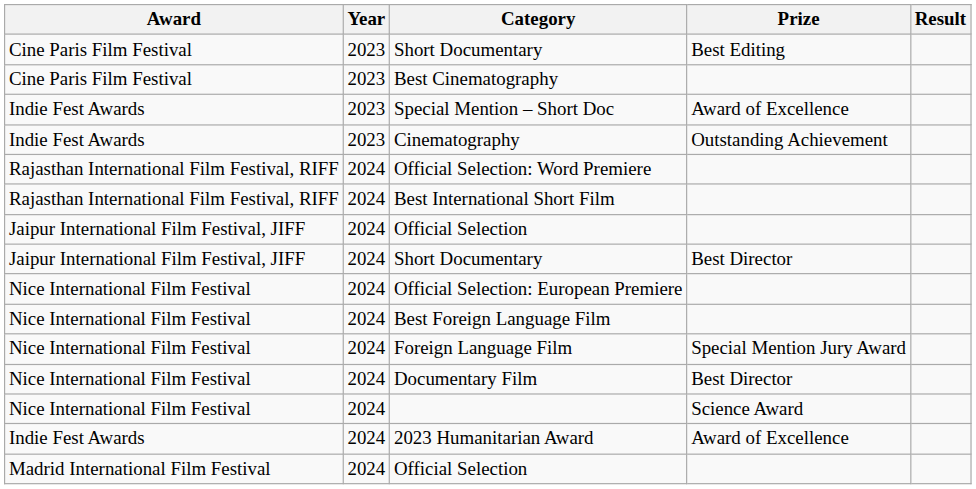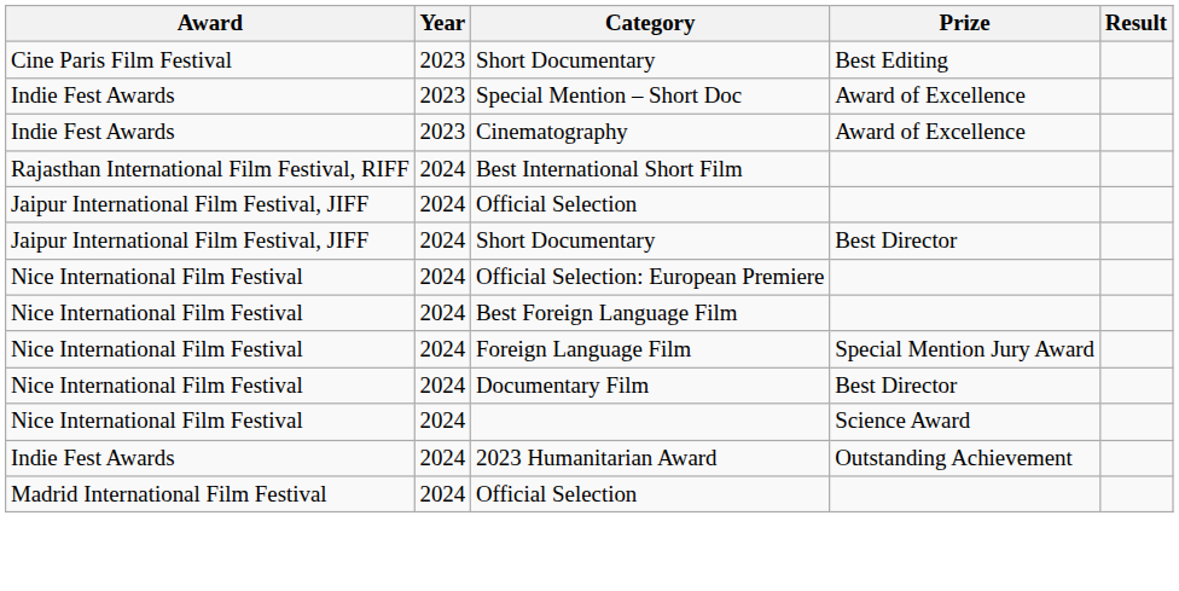- row: Cine Paris Film Festival | 2023 | Best Cinematography
Cinematography | Prize: Outstanding Achievement -> Award of Excellence
- row: Rajasthan International Film Festival, RIFF | 2024 | Official Selection: Word Premiere
2023 Humanitarian Award | Prize: Award of Excellence -> Outstanding Achievement
